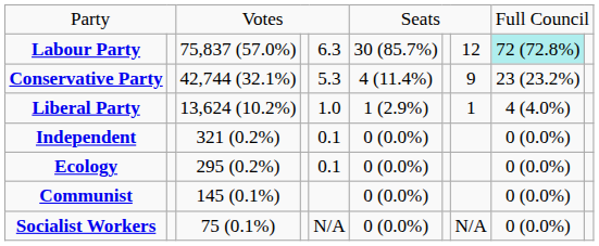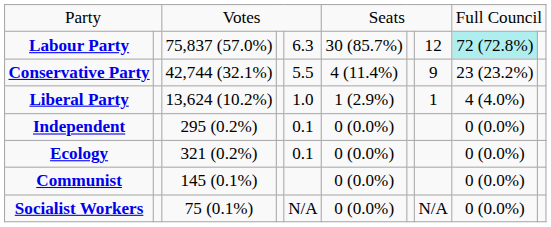Conservative Party | column 5: 5.3 -> 5.5
Independent | column 3: 321 (0.2%) -> 295 (0.2%)
Ecology | column 3: 295 (0.2%) -> 321 (0.2%)
